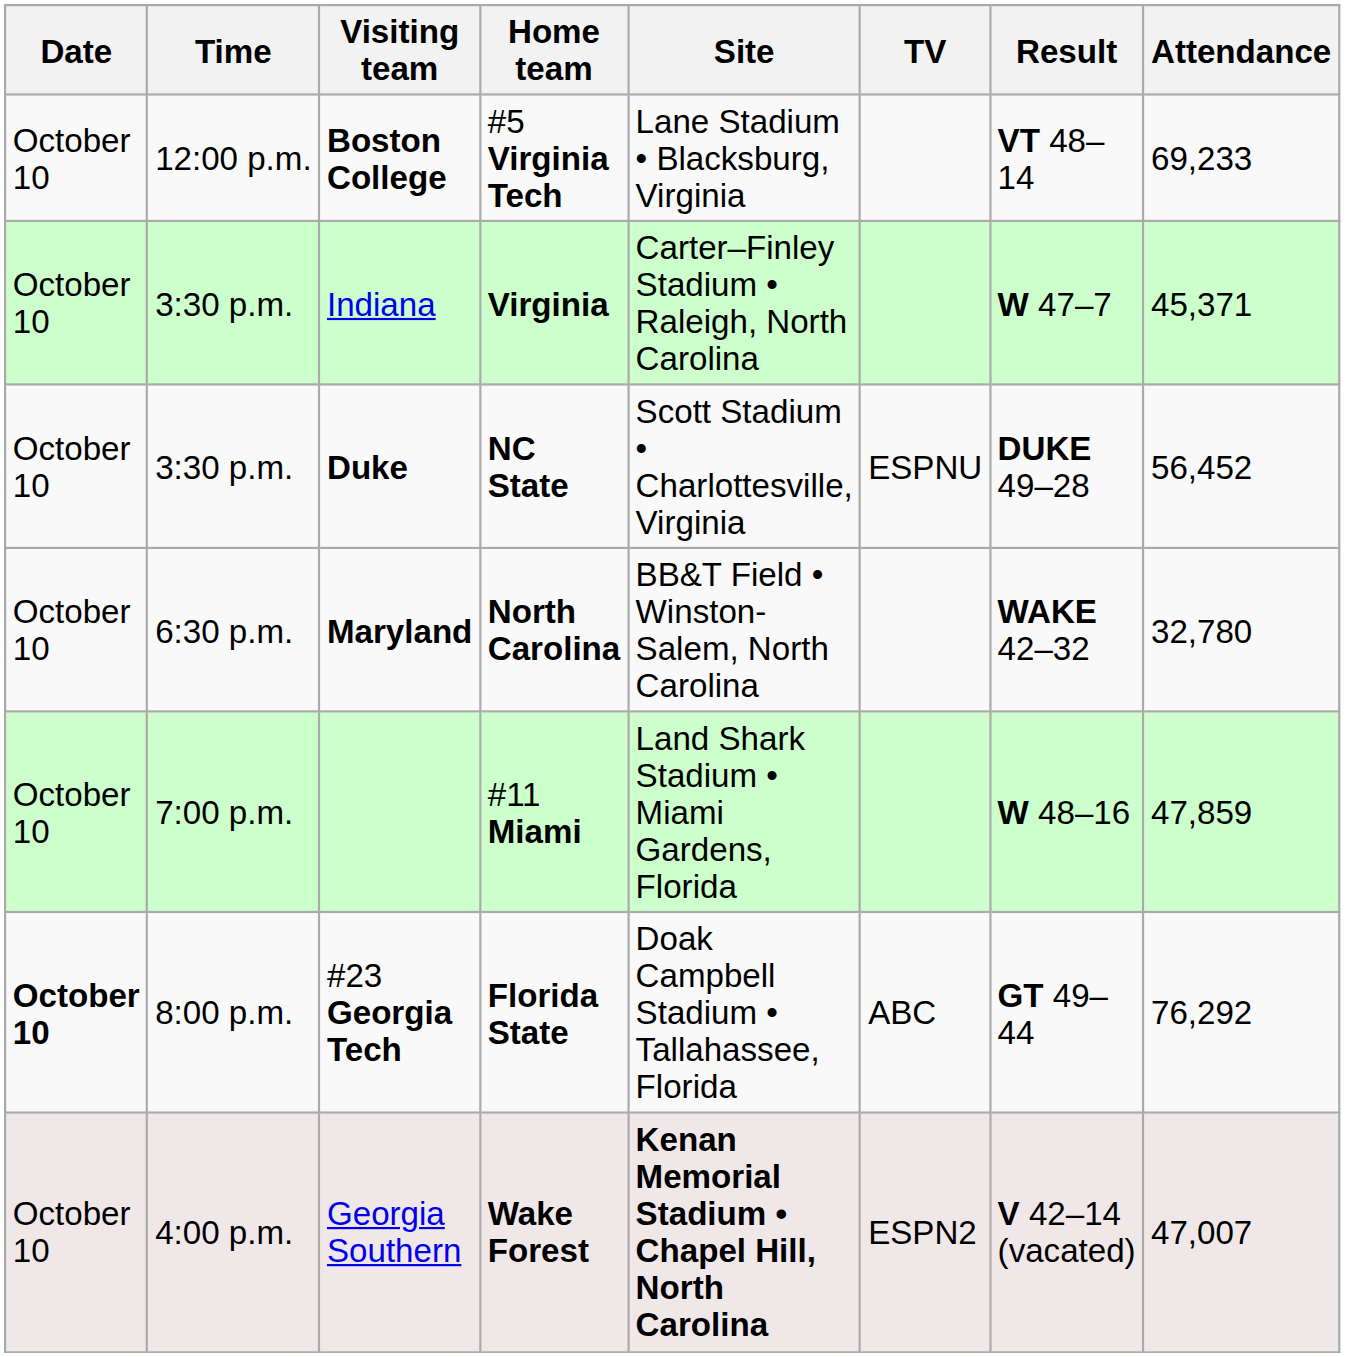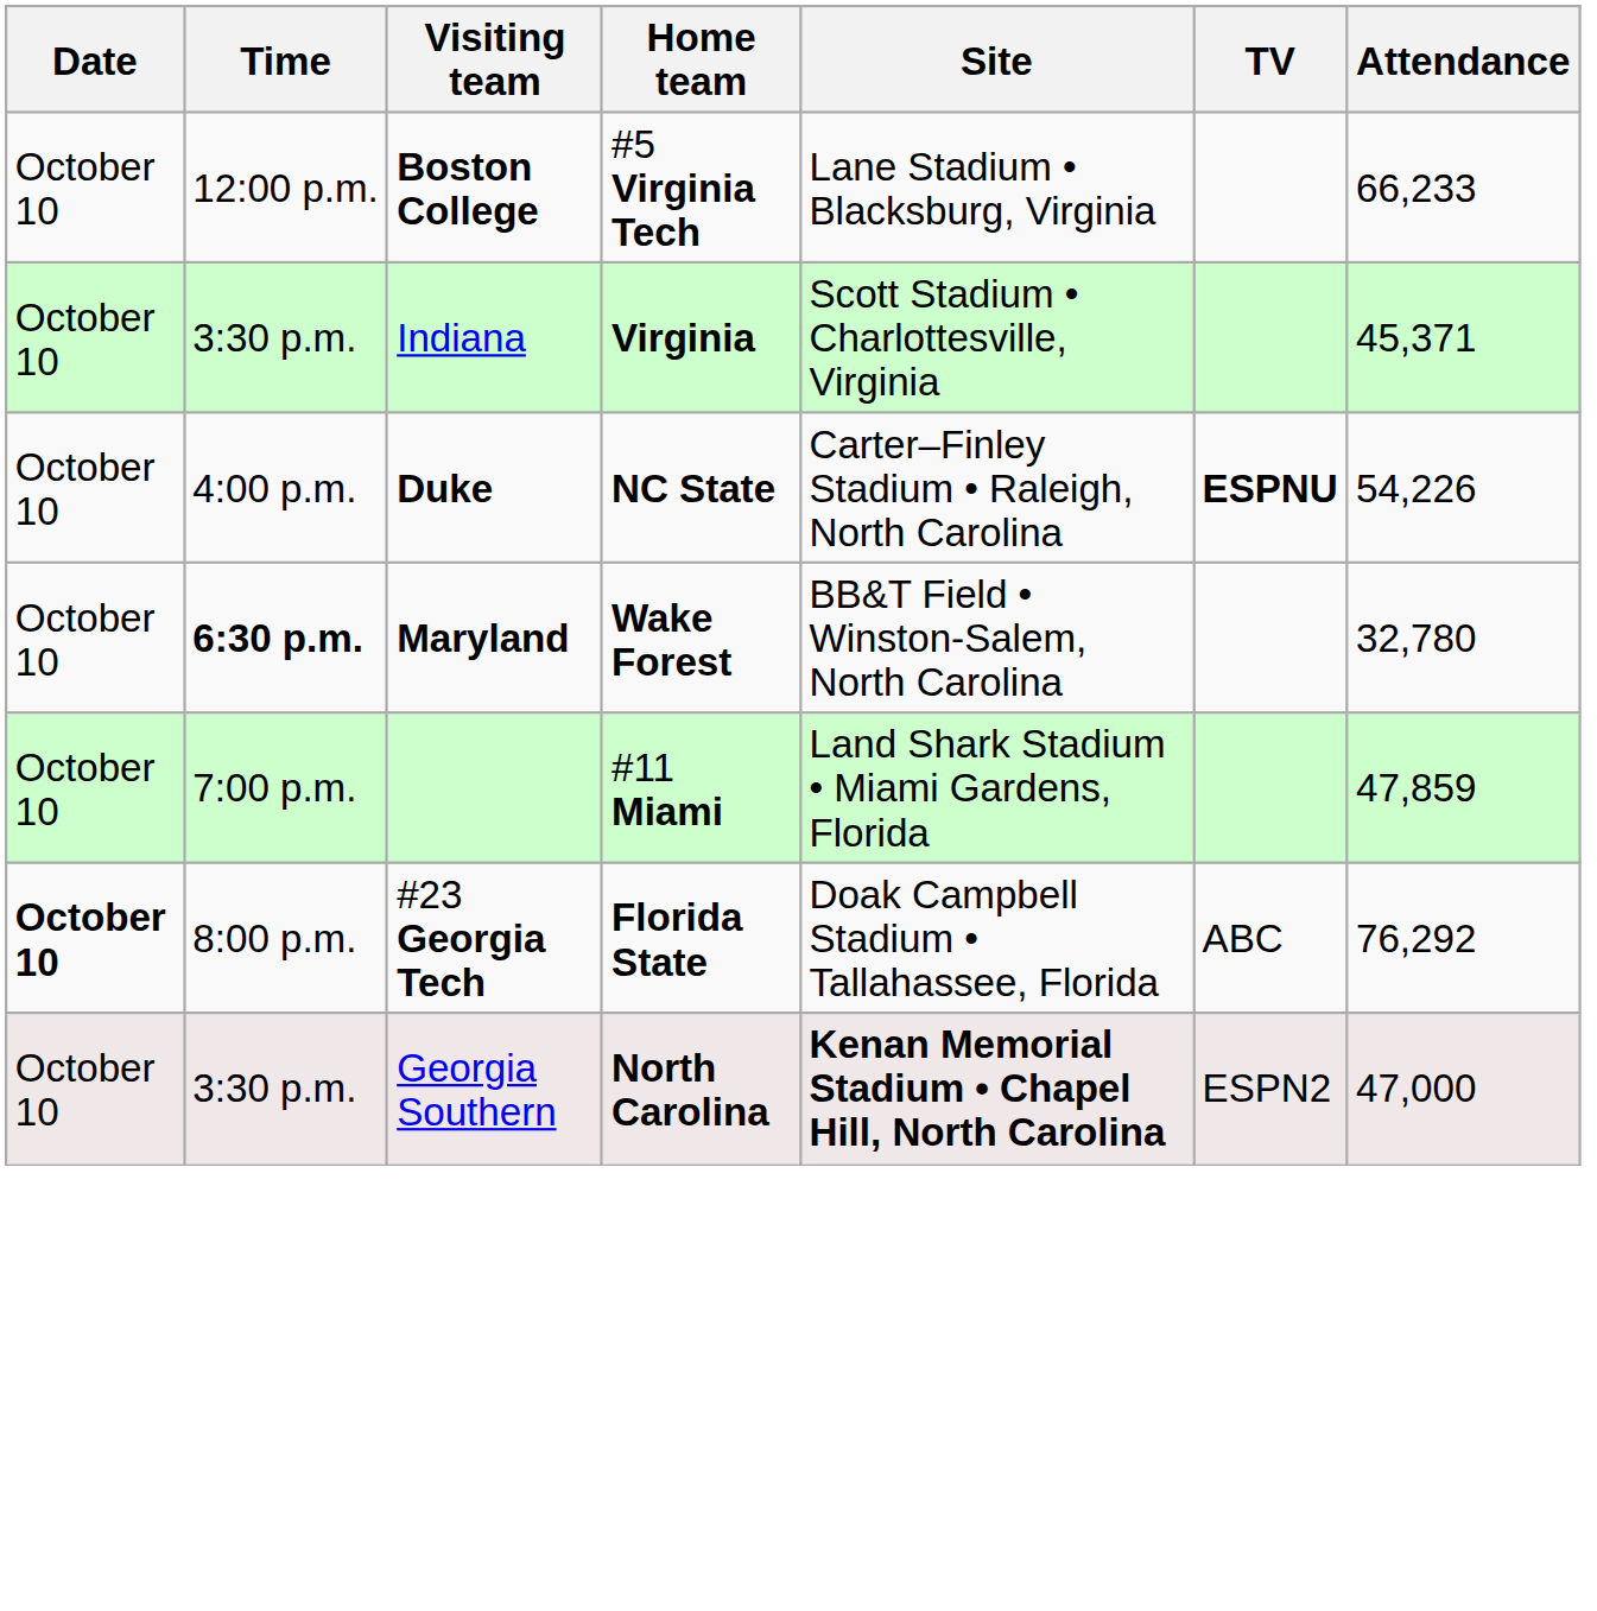- column: Result | VT 48–14 | W 47–7 | DUKE 49–28 | WAKE 42–32 | W 48–16 | GT 49–44 | V 42–14 (vacated)
Boston College | Attendance: 69,233 -> 66,233
Indiana | Site: Carter–Finley Stadium • Raleigh, North Carolina -> Scott Stadium • Charlottesville, Virginia
Duke | Time: 3:30 p.m. -> 4:00 p.m.
Duke | Site: Scott Stadium • Charlottesville, Virginia -> Carter–Finley Stadium • Raleigh, North Carolina
Duke | TV: normal -> bold
Duke | Attendance: 56,452 -> 54,226
Maryland | Time: normal -> bold
Maryland | Home team: North Carolina -> Wake Forest
Georgia Southern | Time: 4:00 p.m. -> 3:30 p.m.
Georgia Southern | Home team: Wake Forest -> North Carolina
Georgia Southern | Attendance: 47,007 -> 47,000
